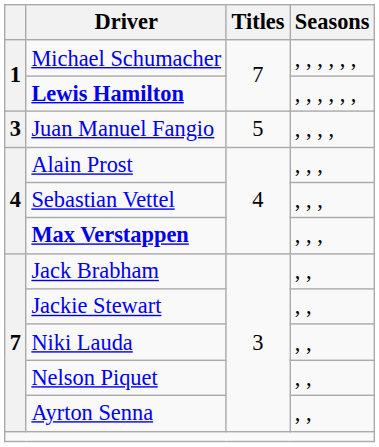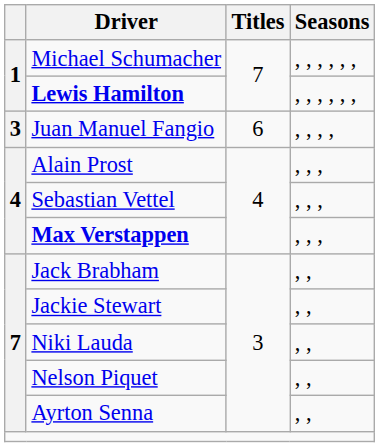Juan Manuel Fangio | Titles: 5 -> 6
